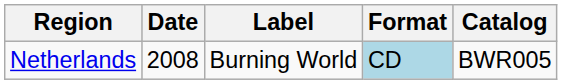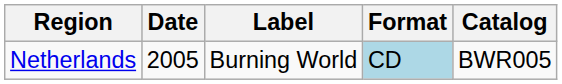Netherlands | Date: 2008 -> 2005
